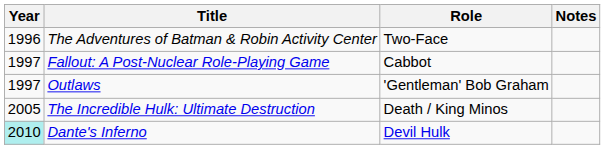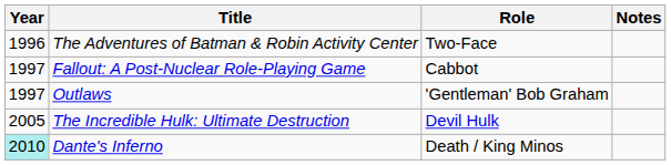The Incredible Hulk: Ultimate Destruction | Role: Death / King Minos -> Devil Hulk
Dante's Inferno | Role: Devil Hulk -> Death / King Minos
